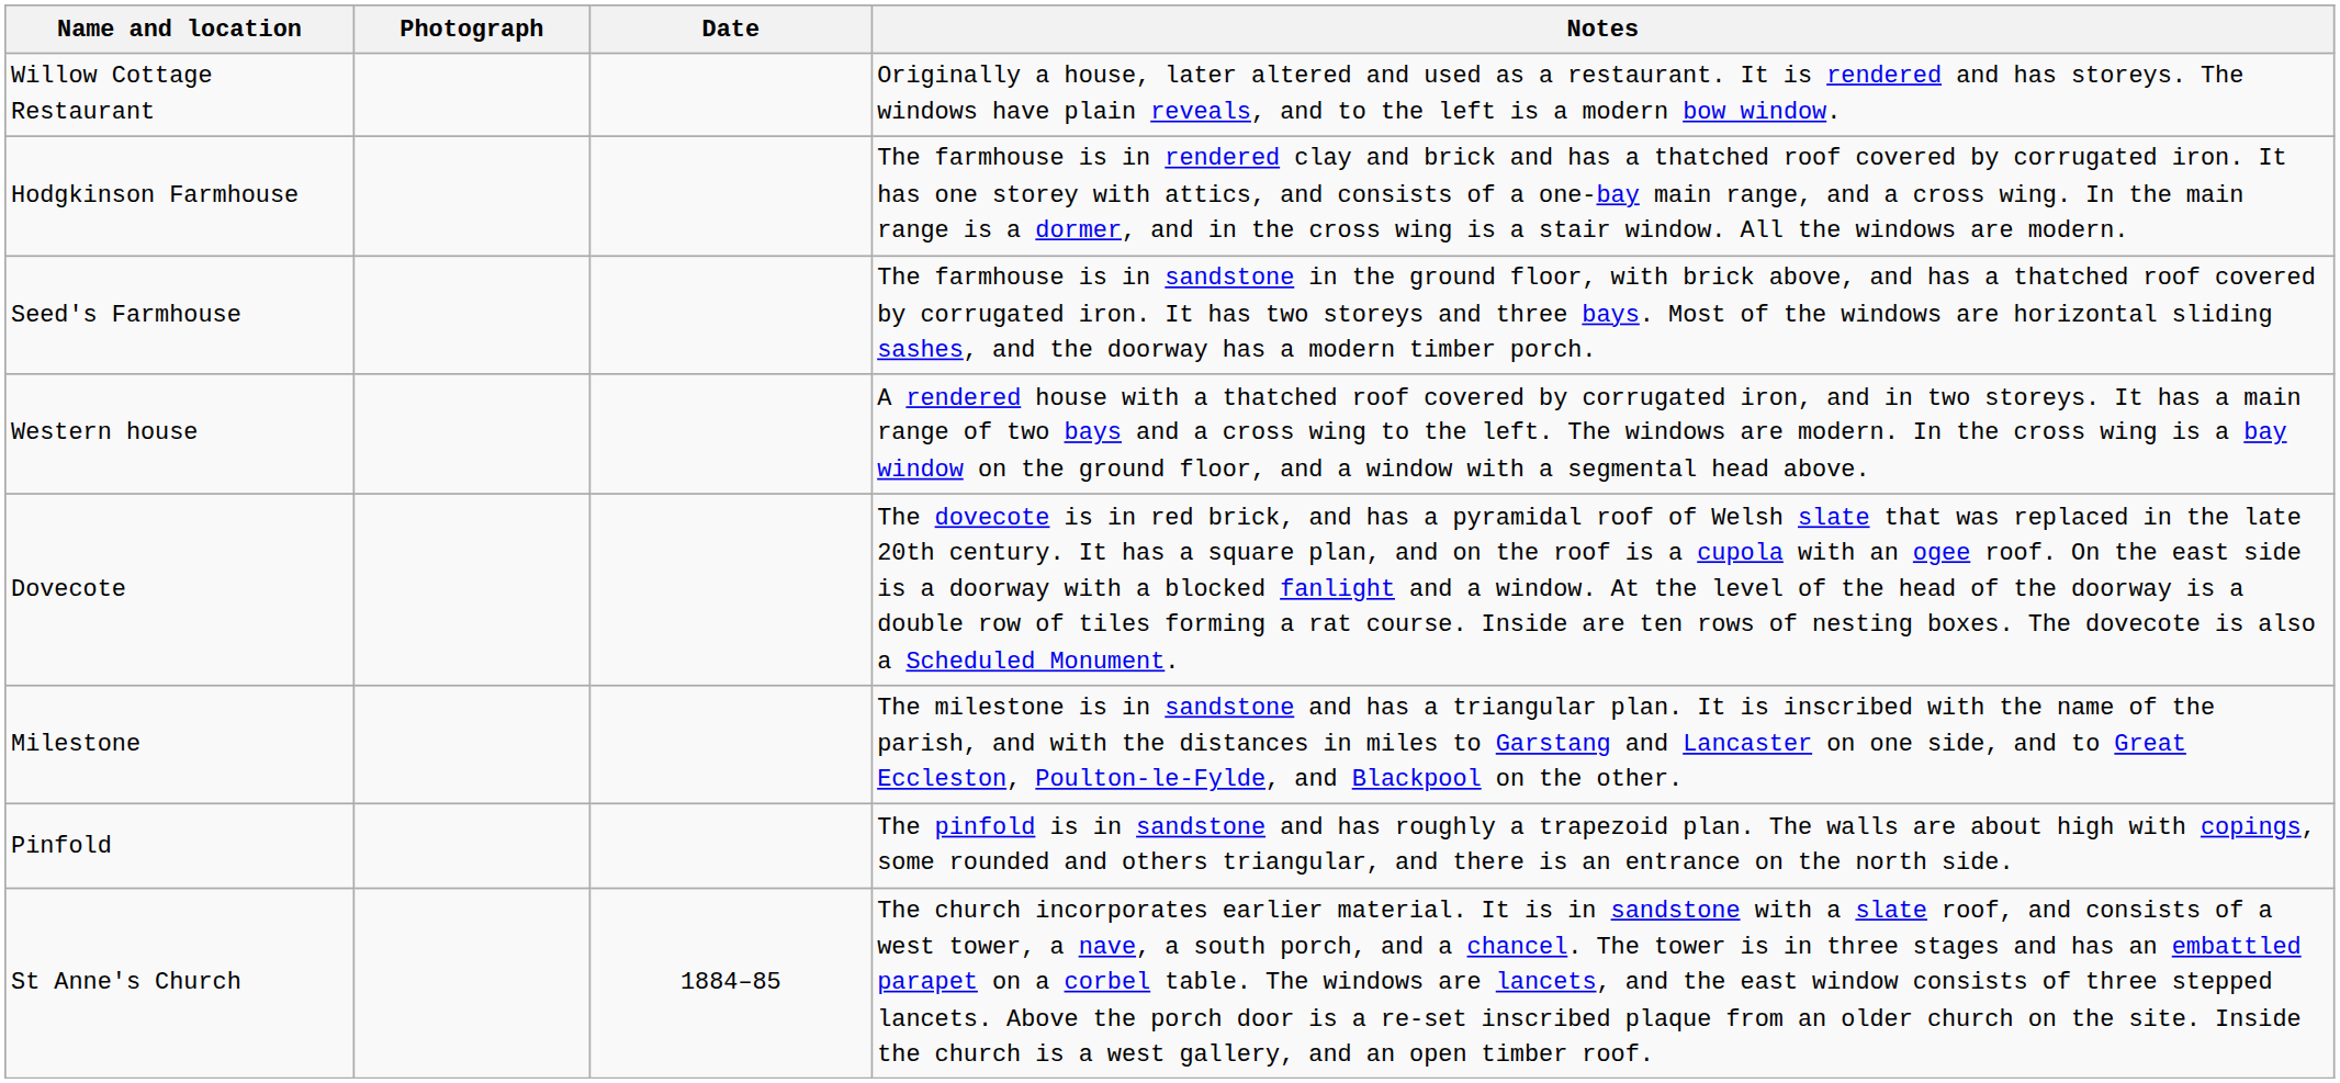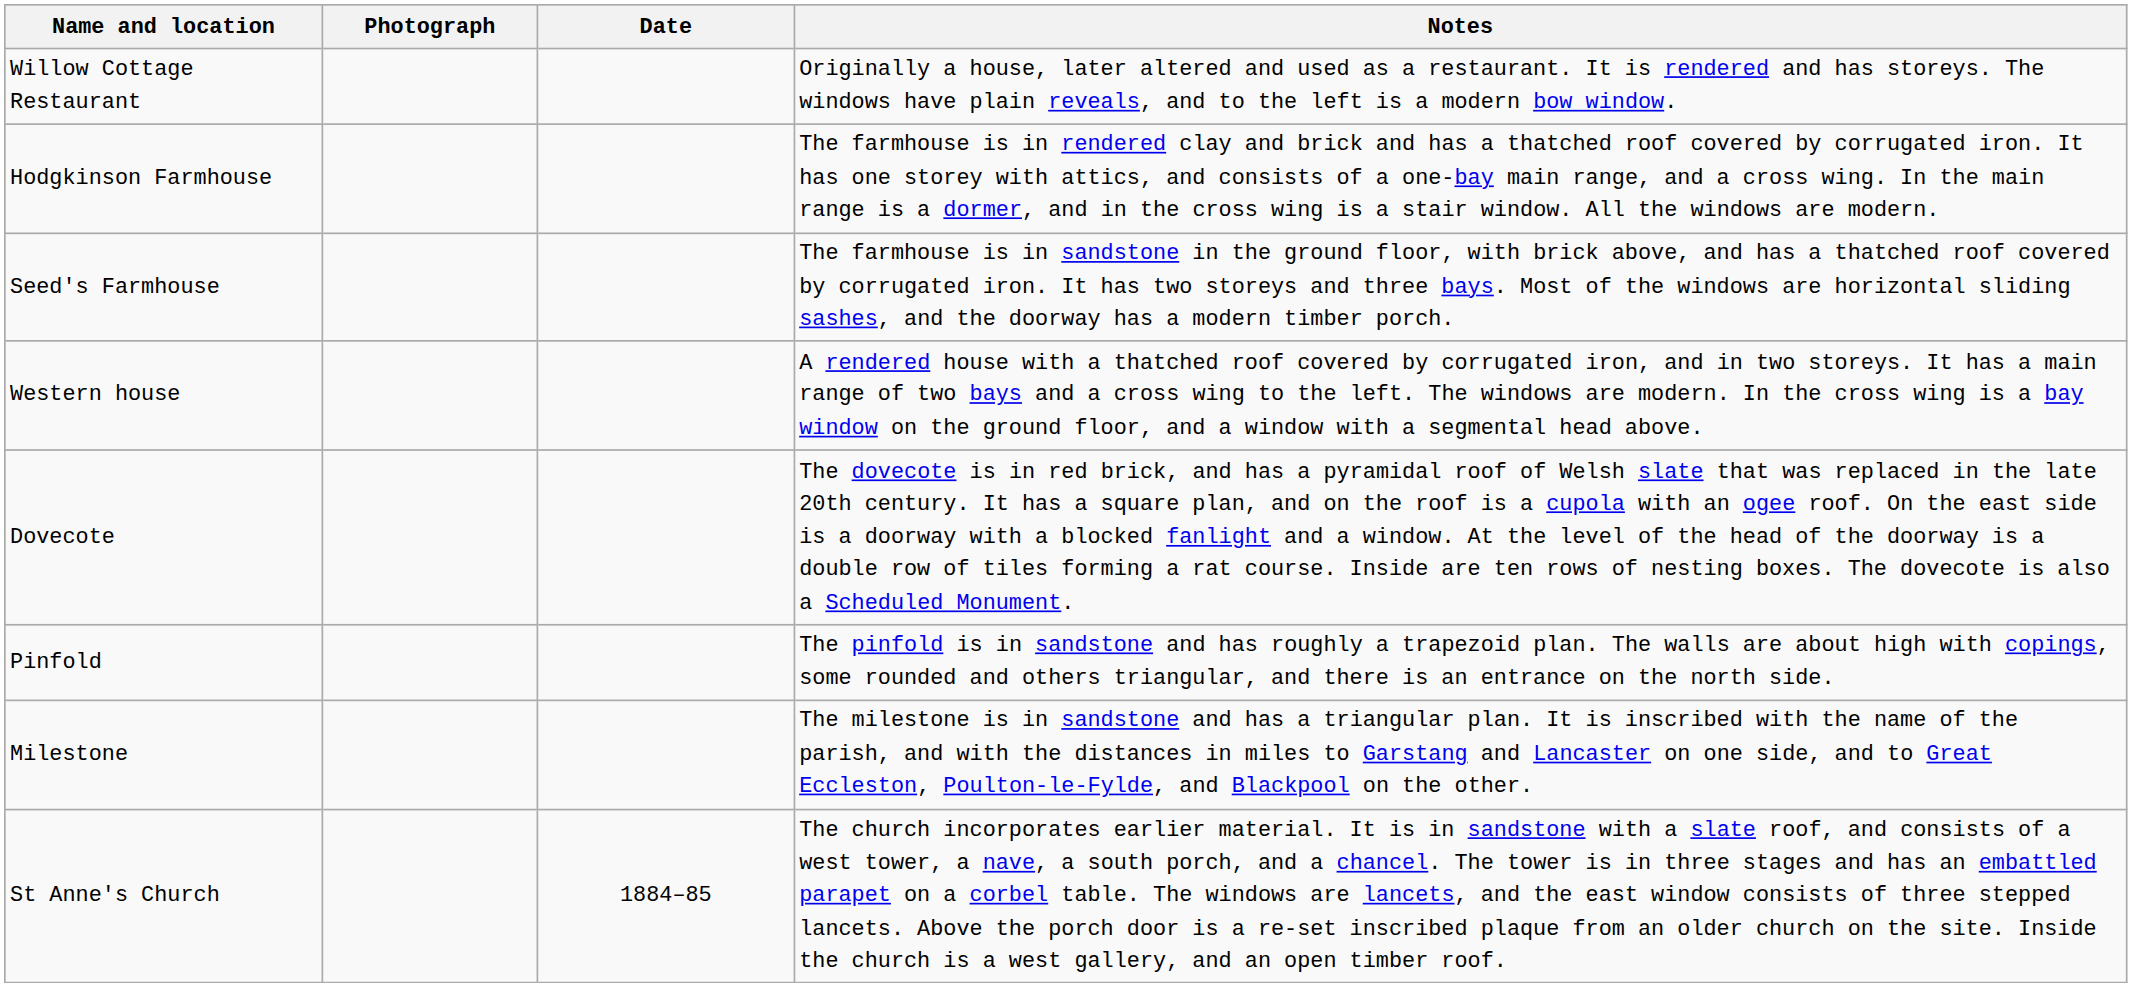rows swapped: Milestone <-> Pinfold
